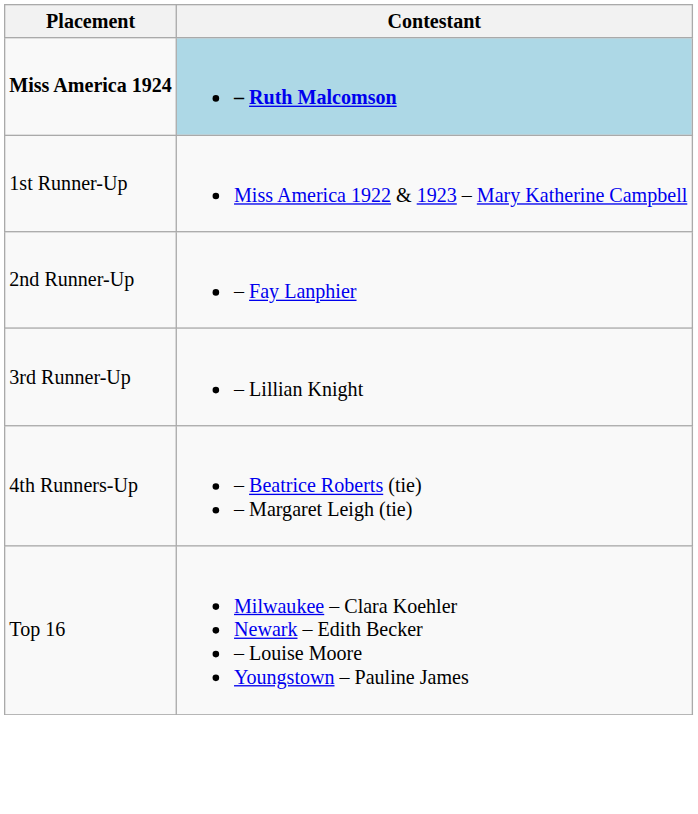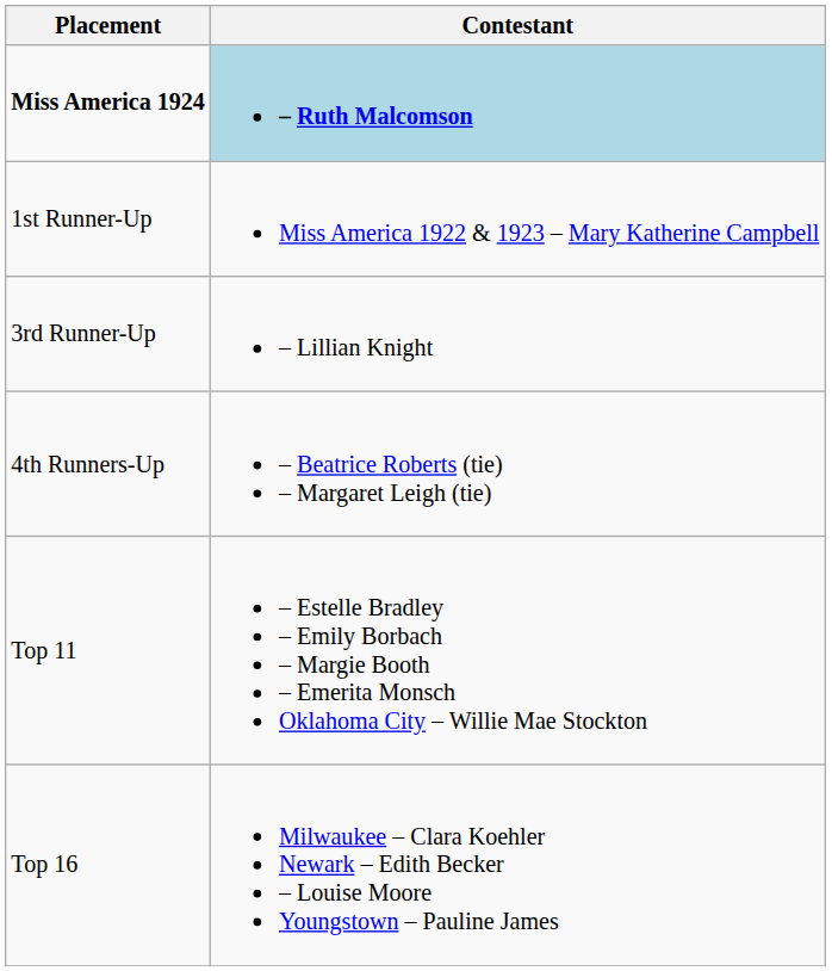- row: 2nd Runner-Up | – Fay Lanphier
+ row: Top 11 | – Estelle Bradley – Emily Borbach – Margie Booth – Emerita Monsch Oklahoma City – Willie Mae Stockton
